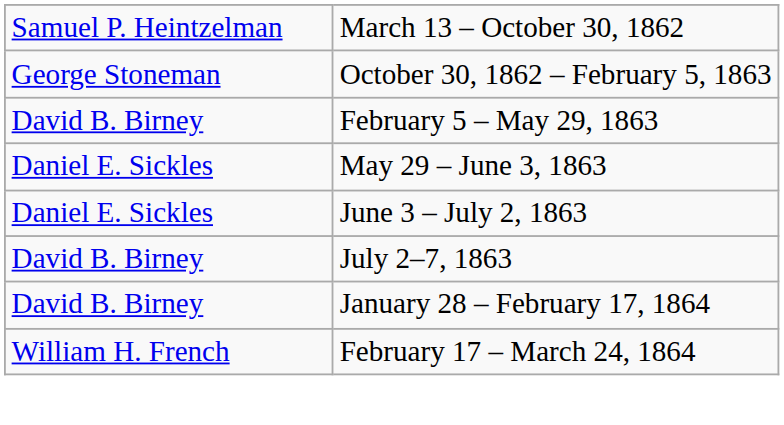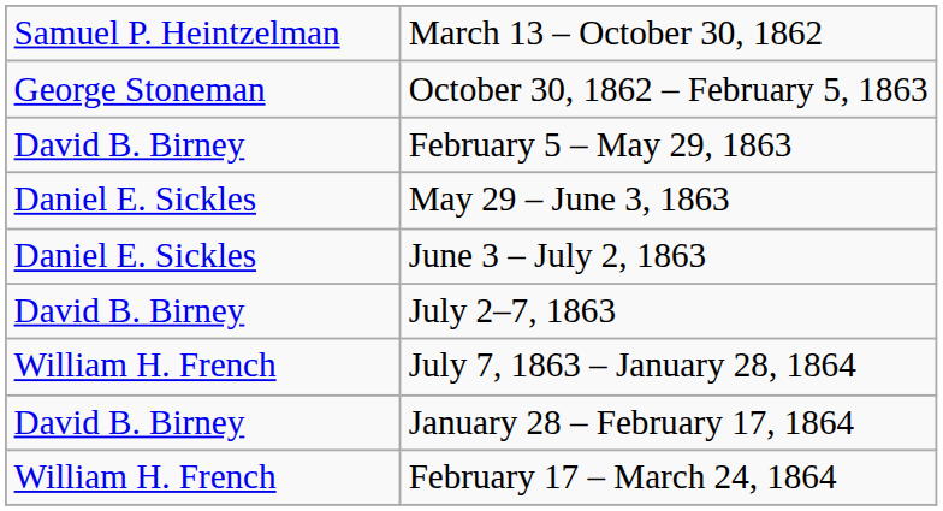+ row: William H. French | July 7, 1863 – January 28, 1864
